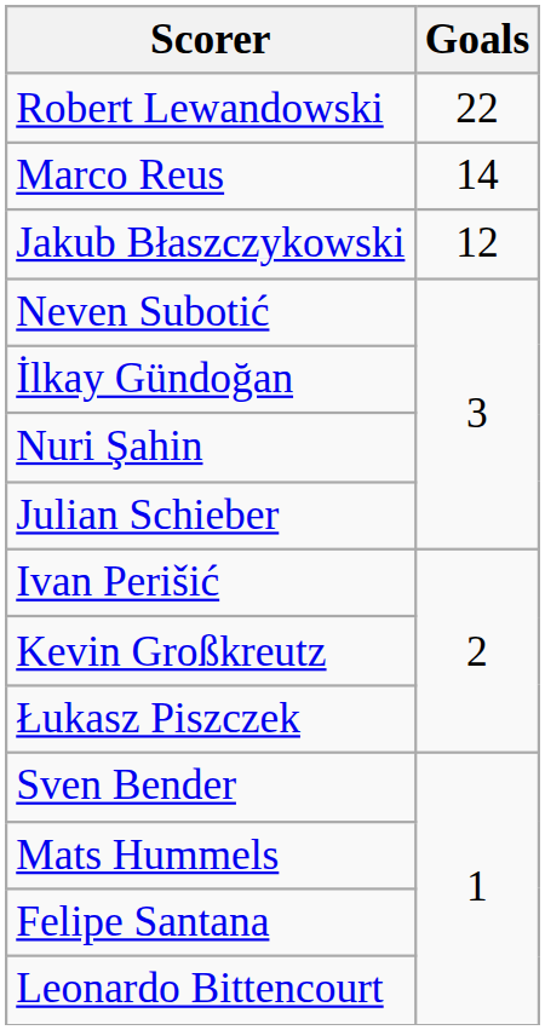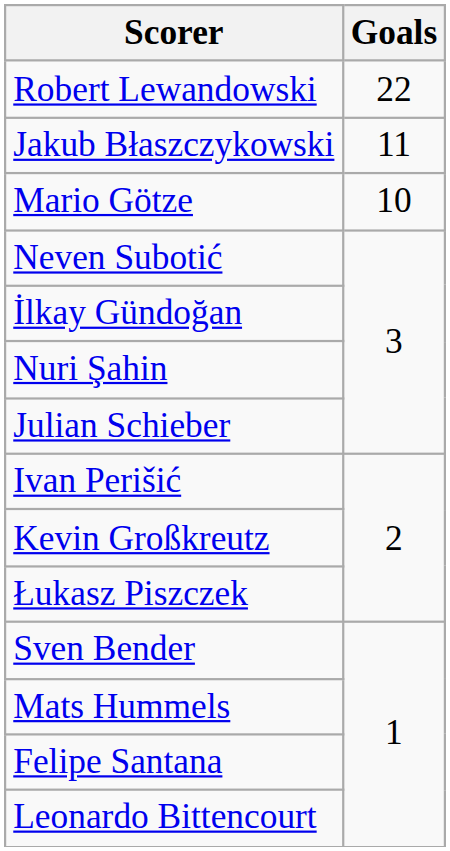- row: Marco Reus | 14
Jakub Błaszczykowski | Goals: 12 -> 11
+ row: Mario Götze | 10
